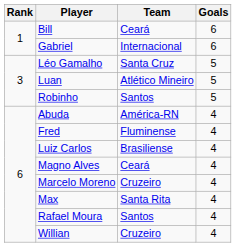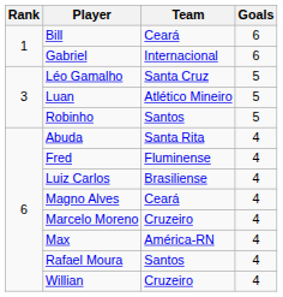Abuda | Team: América-RN -> Santa Rita
Max | Team: Santa Rita -> América-RN
